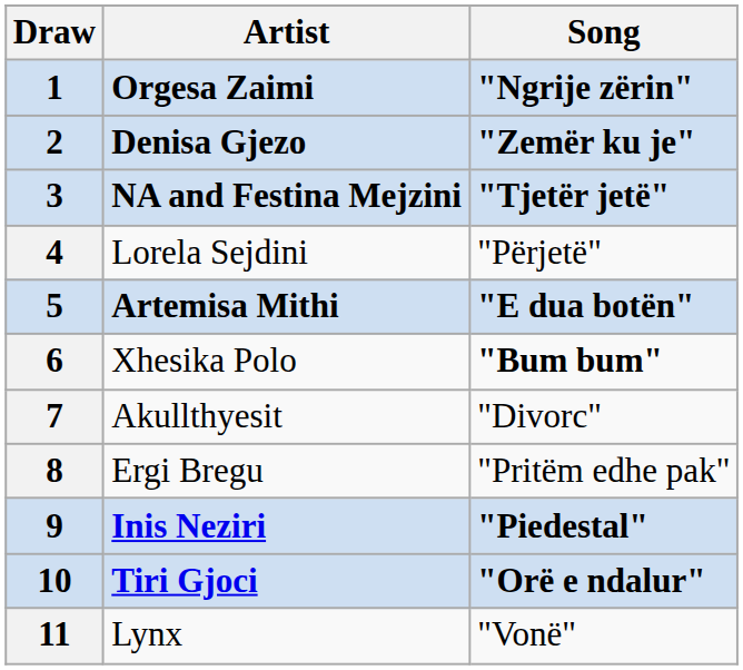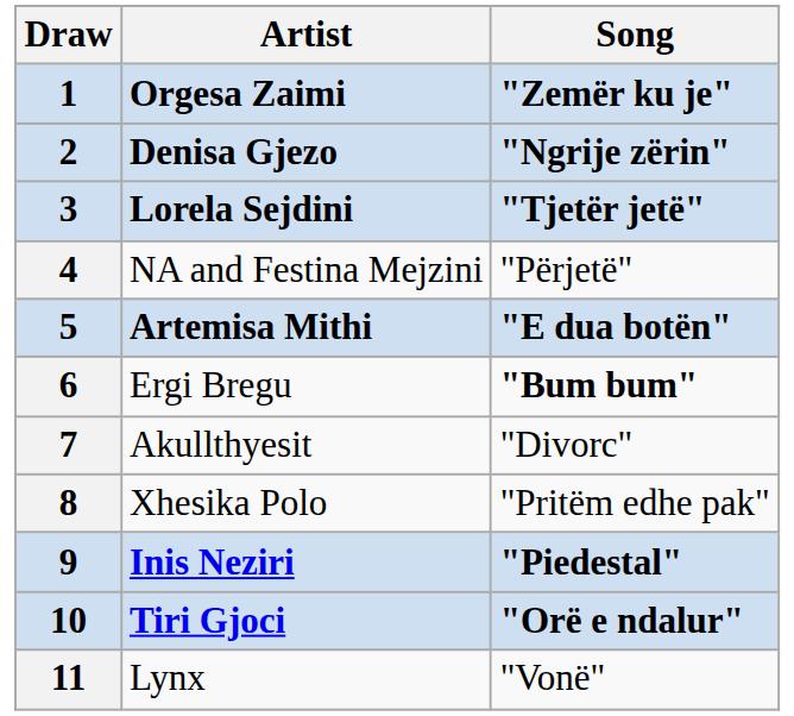1 | Song: "Ngrije zërin" -> "Zemër ku je"
2 | Song: "Zemër ku je" -> "Ngrije zërin"
3 | Artist: NA and Festina Mejzini -> Lorela Sejdini
4 | Artist: Lorela Sejdini -> NA and Festina Mejzini
6 | Artist: Xhesika Polo -> Ergi Bregu
8 | Artist: Ergi Bregu -> Xhesika Polo
